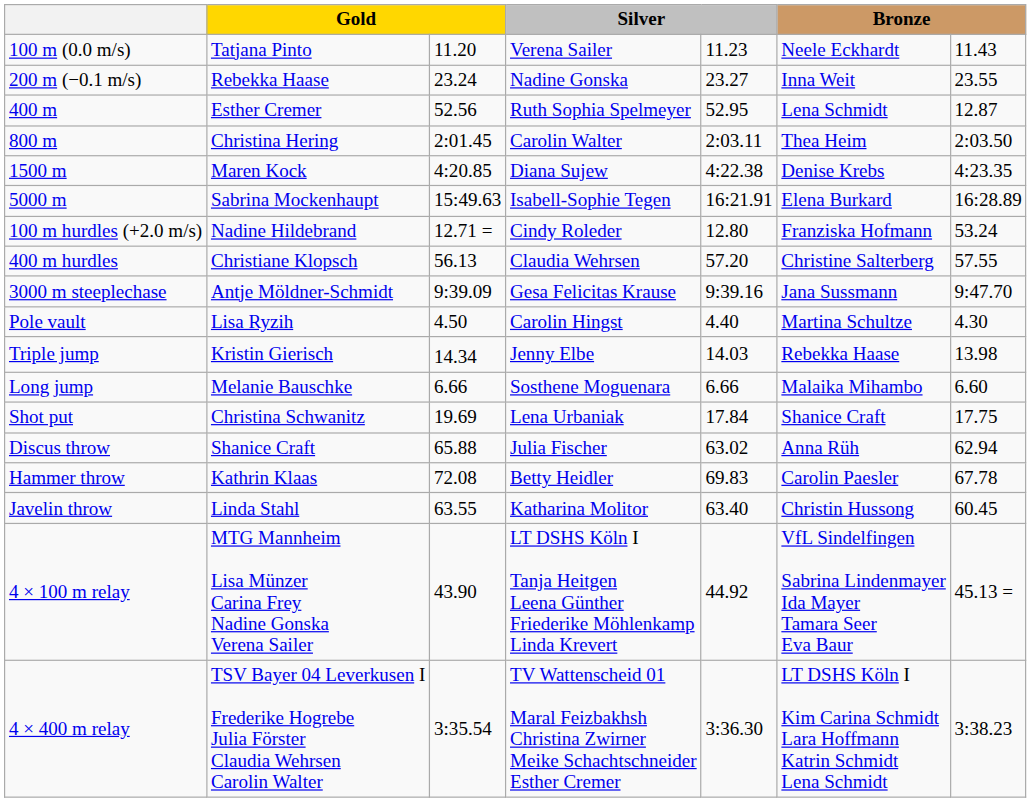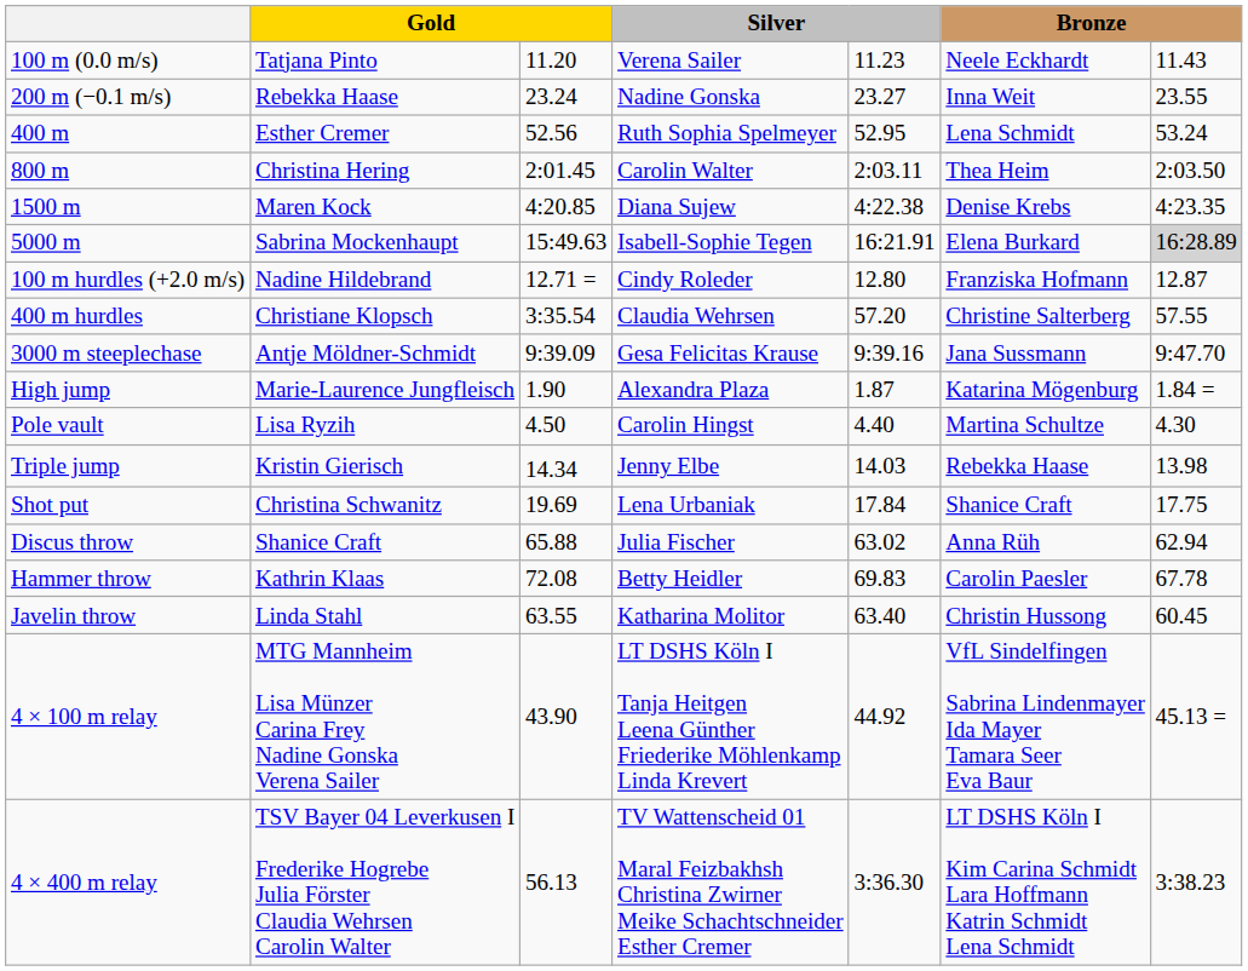400 m | column 7: 12.87 -> 53.24
5000 m | column 7: no background -> lightgrey background
100 m hurdles (+2.0 m/s) | column 7: 53.24 -> 12.87
400 m hurdles | column 3: 56.13 -> 3:35.54
+ row: High jump | Marie-Laurence Jungfleisch | 1.90 | Alexandra Plaza | 1.87 | Katarina Mögenburg | 1.84 =
- row: Long jump | Melanie Bauschke | 6.66 | Sosthene Moguenara | 6.66 | Malaika Mihambo | 6.60
4 × 400 m relay | column 3: 3:35.54 -> 56.13
